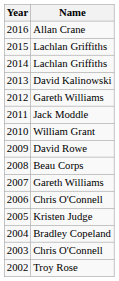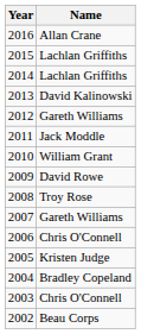2008 | Name: Beau Corps -> Troy Rose
2002 | Name: Troy Rose -> Beau Corps
